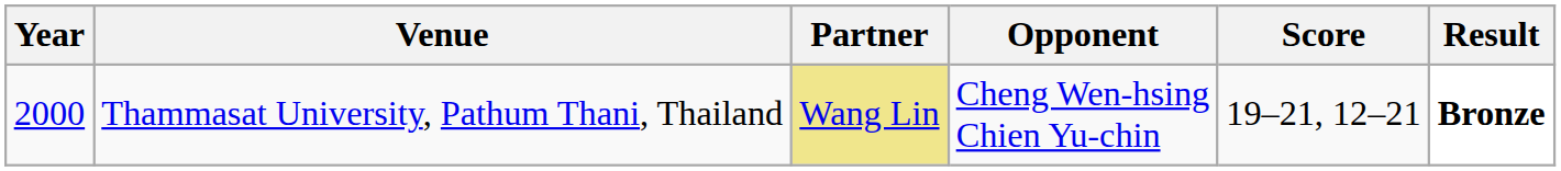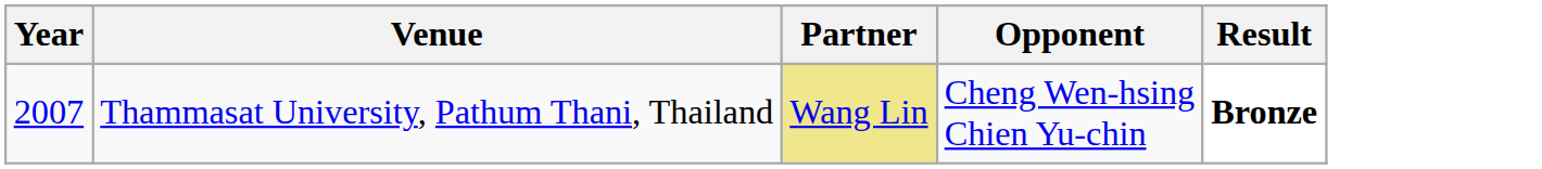- column: Score | 19–21, 12–21
Thammasat University, Pathum Thani, Thailand | Year: 2000 -> 2007
